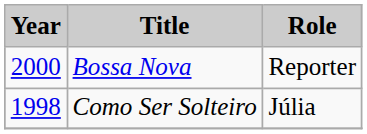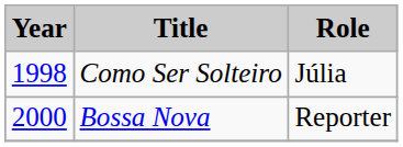rows swapped: Como Ser Solteiro <-> Bossa Nova
